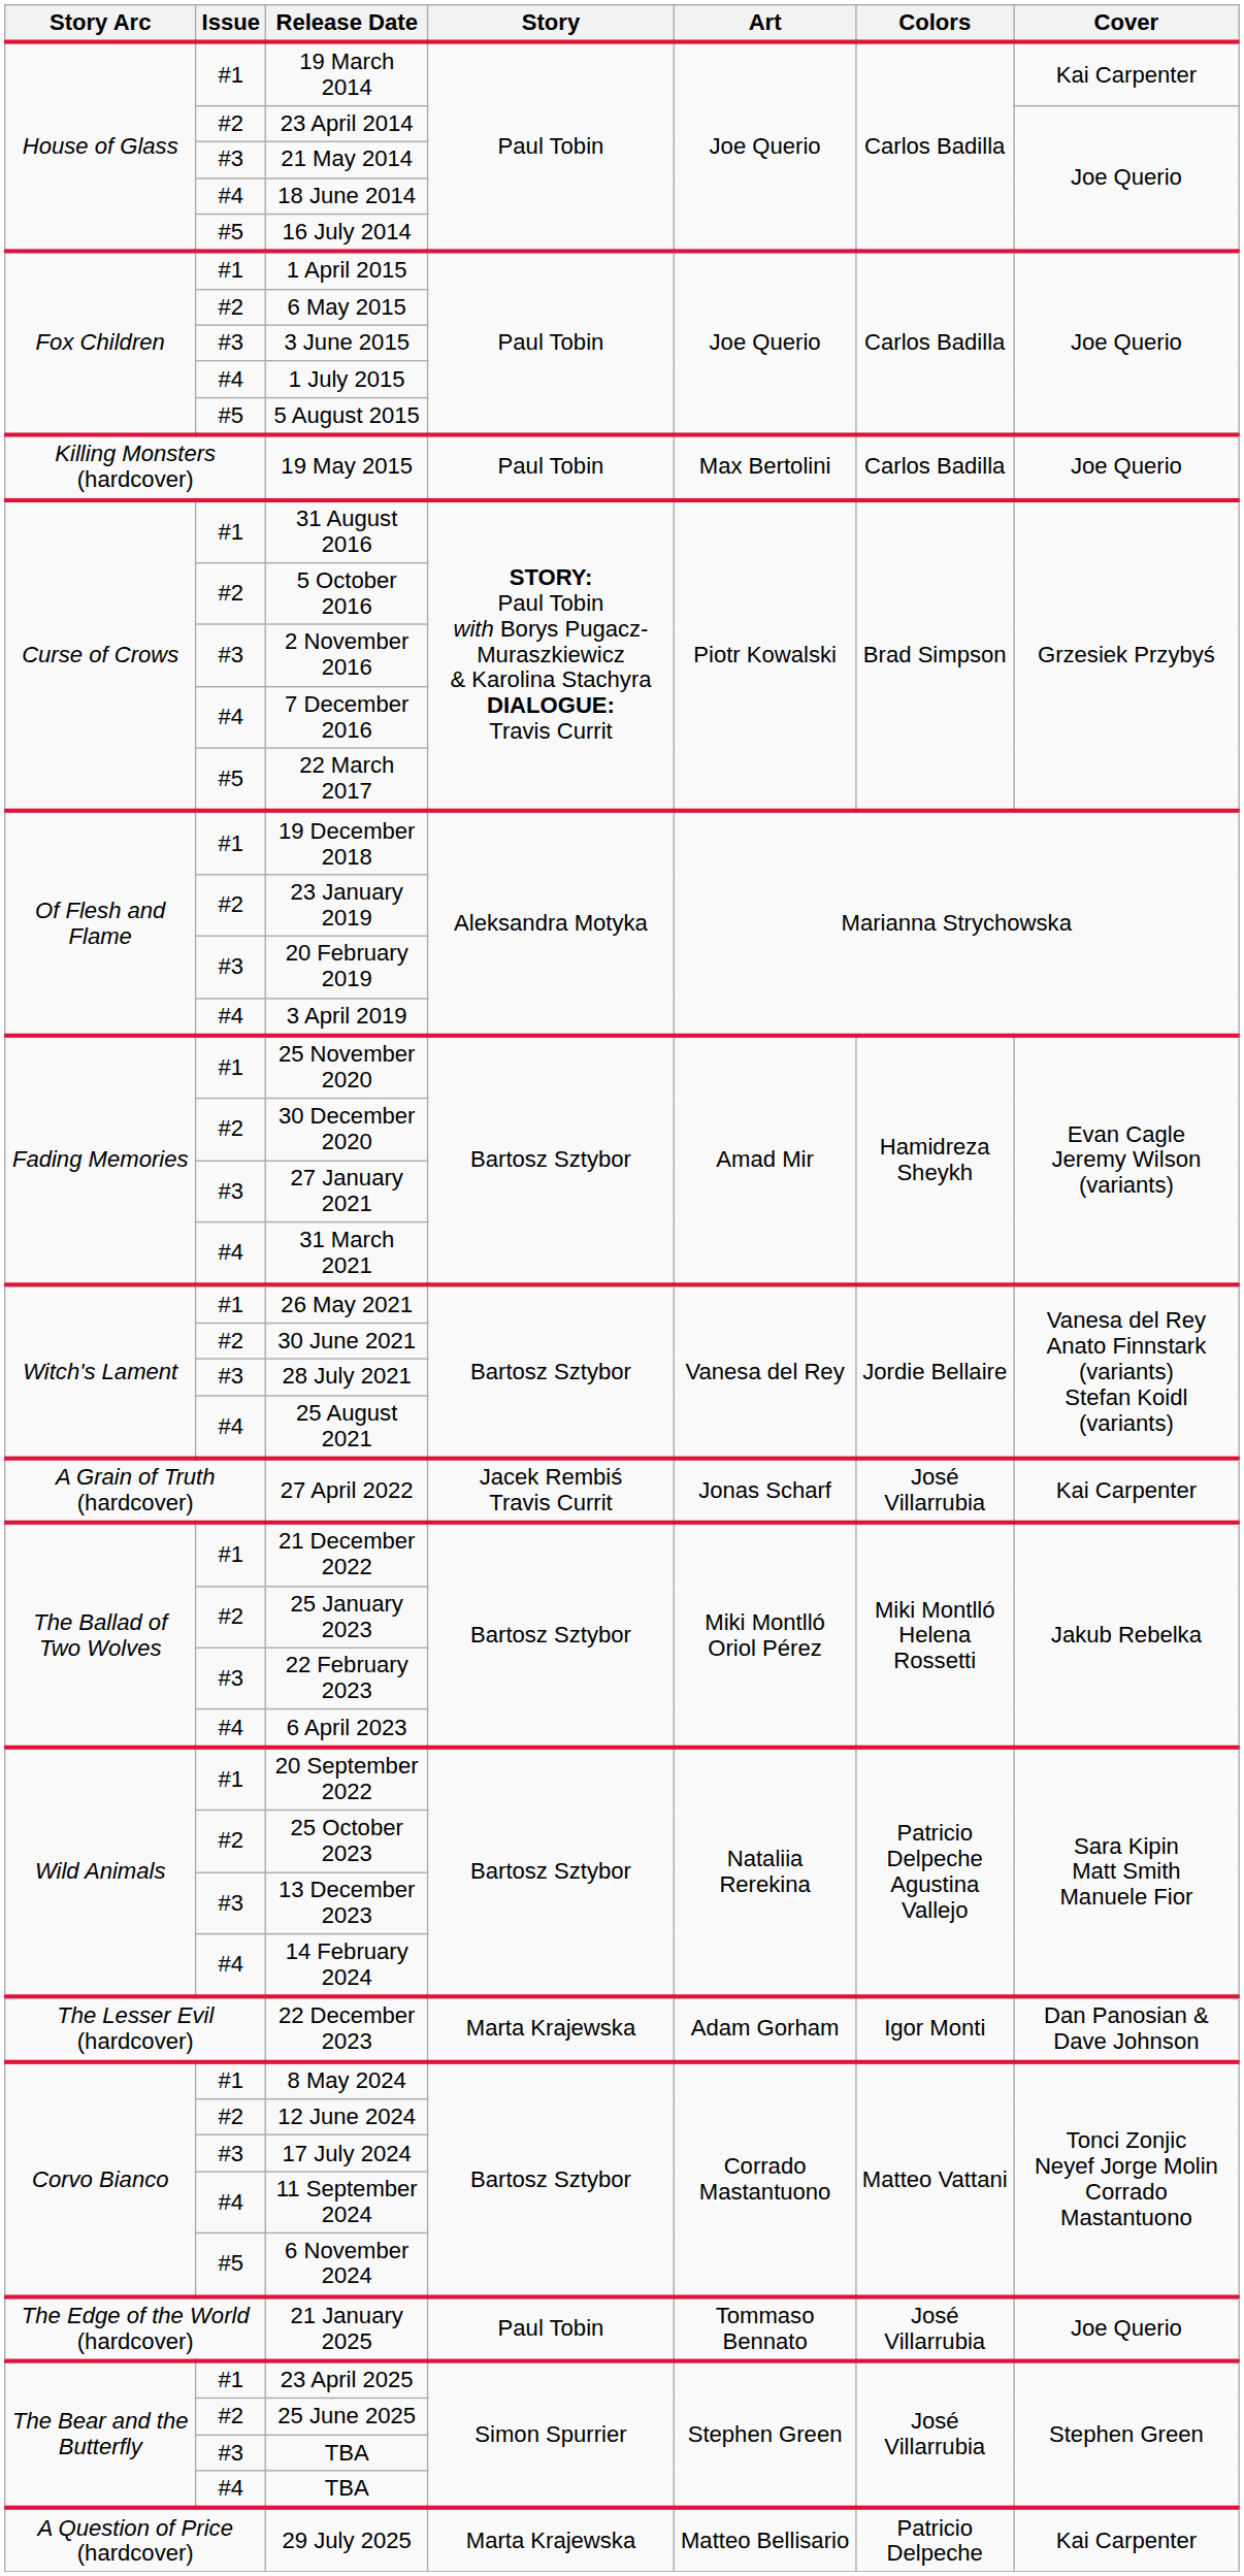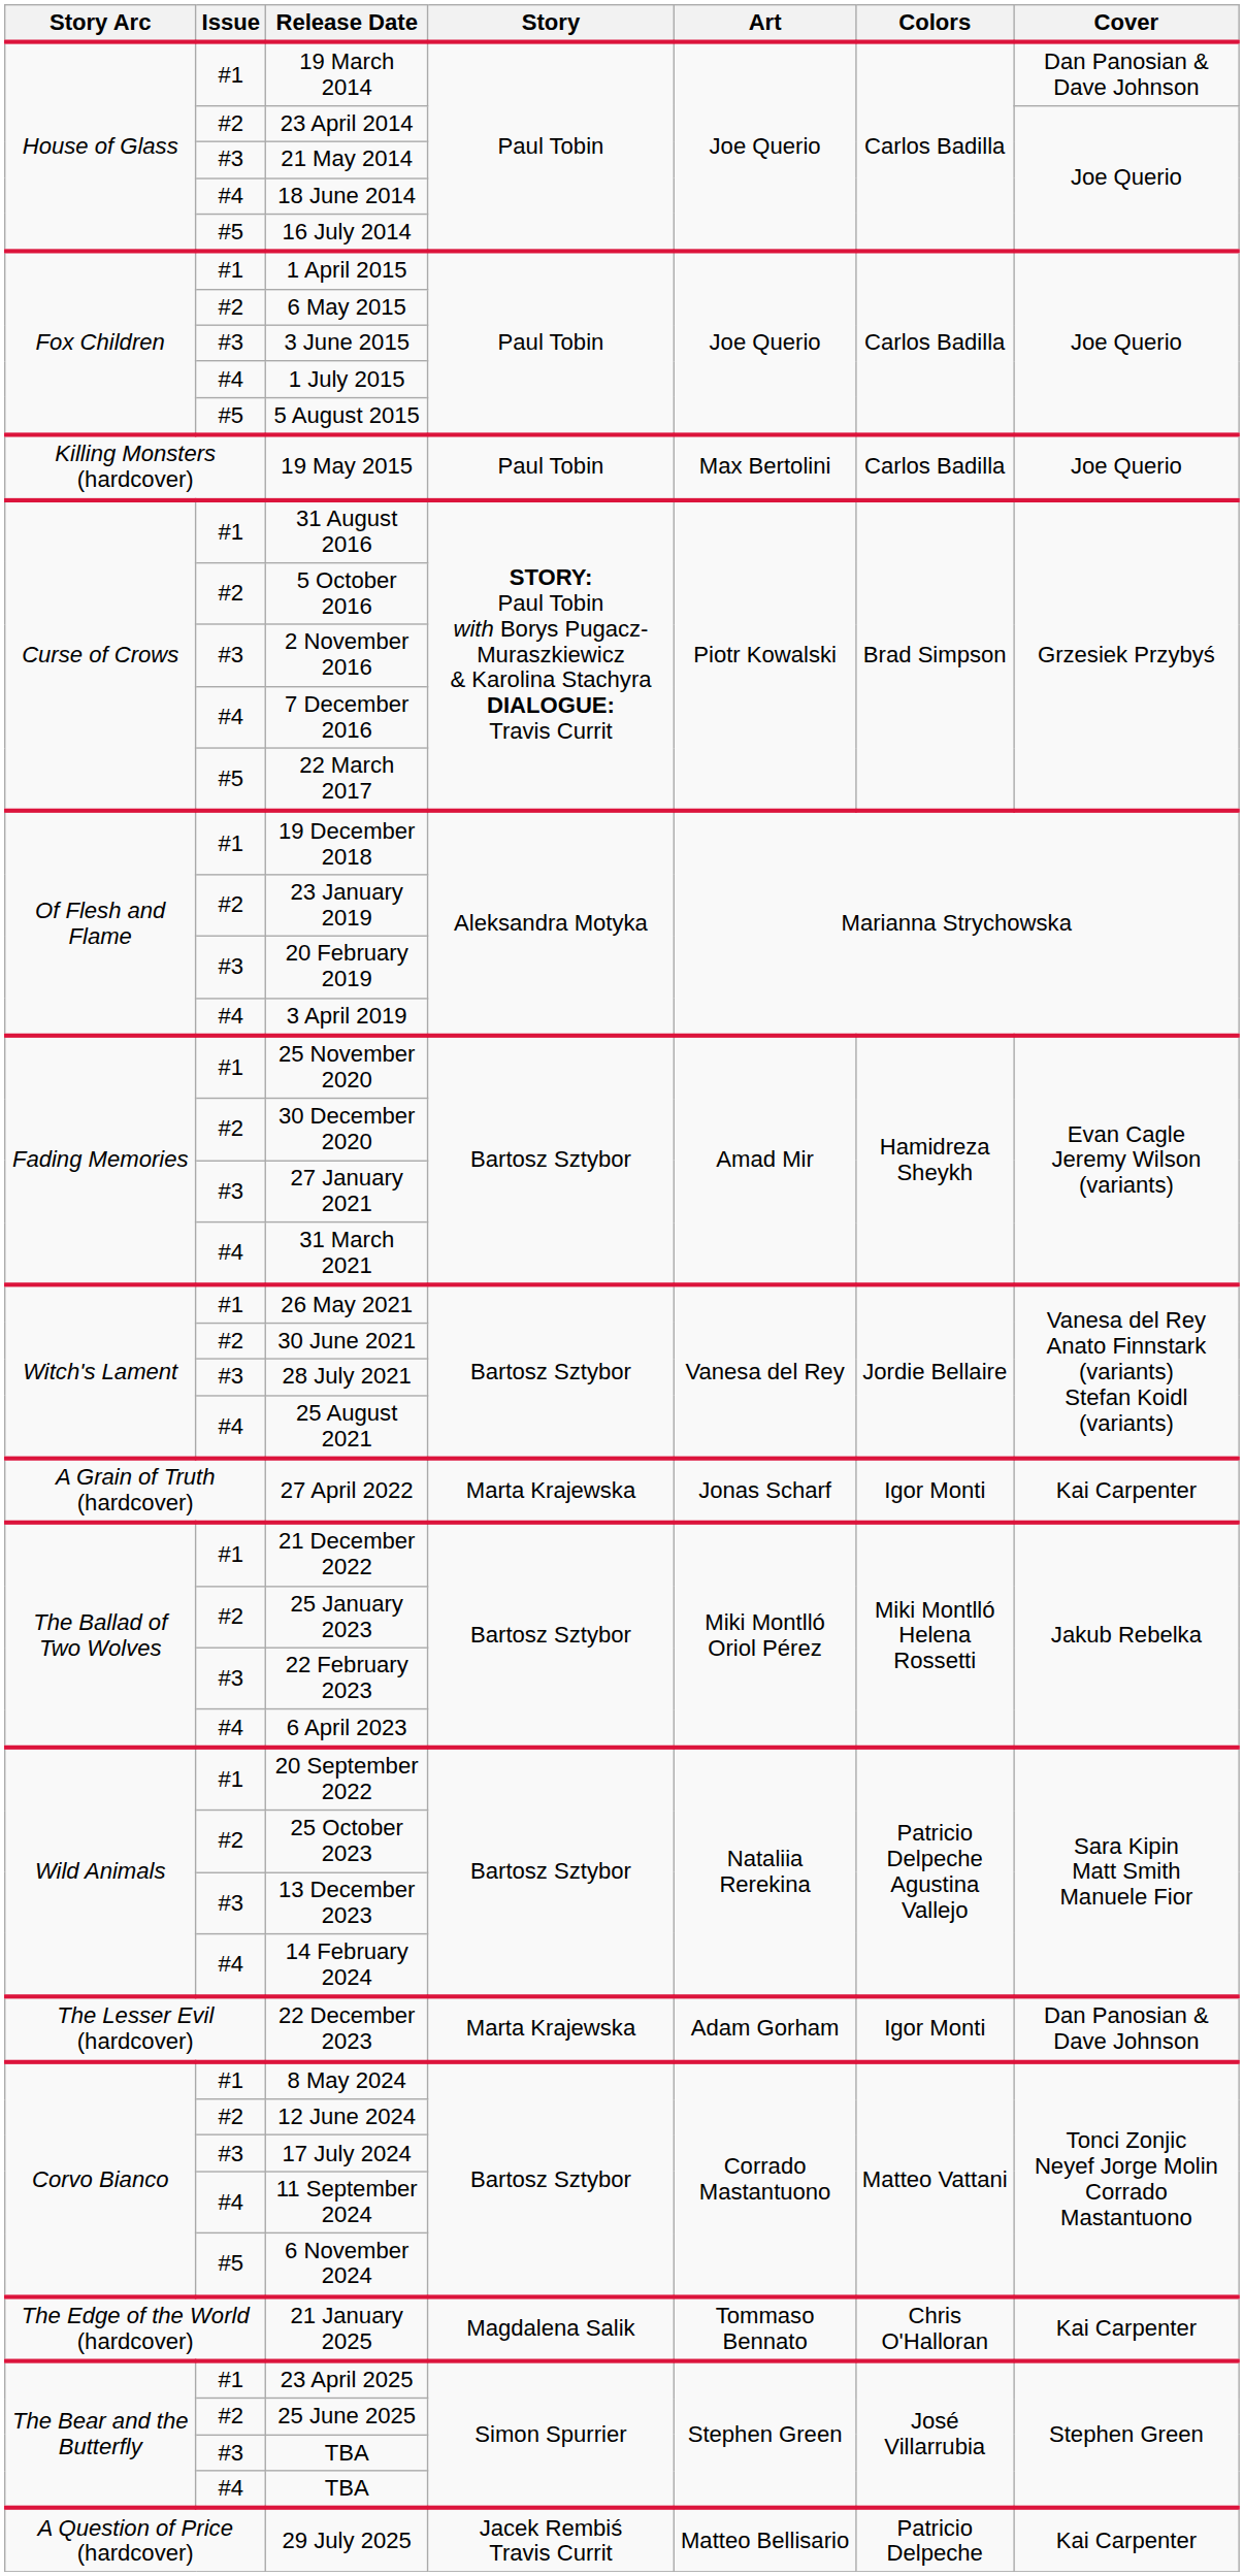19 March 2014 | Cover: Kai Carpenter -> Dan Panosian & Dave Johnson
27 April 2022 | Story: Jacek Rembiś Travis Currit -> Marta Krajewska
27 April 2022 | Colors: José Villarrubia -> Igor Monti
21 January 2025 | Story: Paul Tobin -> Magdalena Salik
21 January 2025 | Colors: José Villarrubia -> Chris O'Halloran
21 January 2025 | Cover: Joe Querio -> Kai Carpenter
29 July 2025 | Story: Marta Krajewska -> Jacek Rembiś Travis Currit
